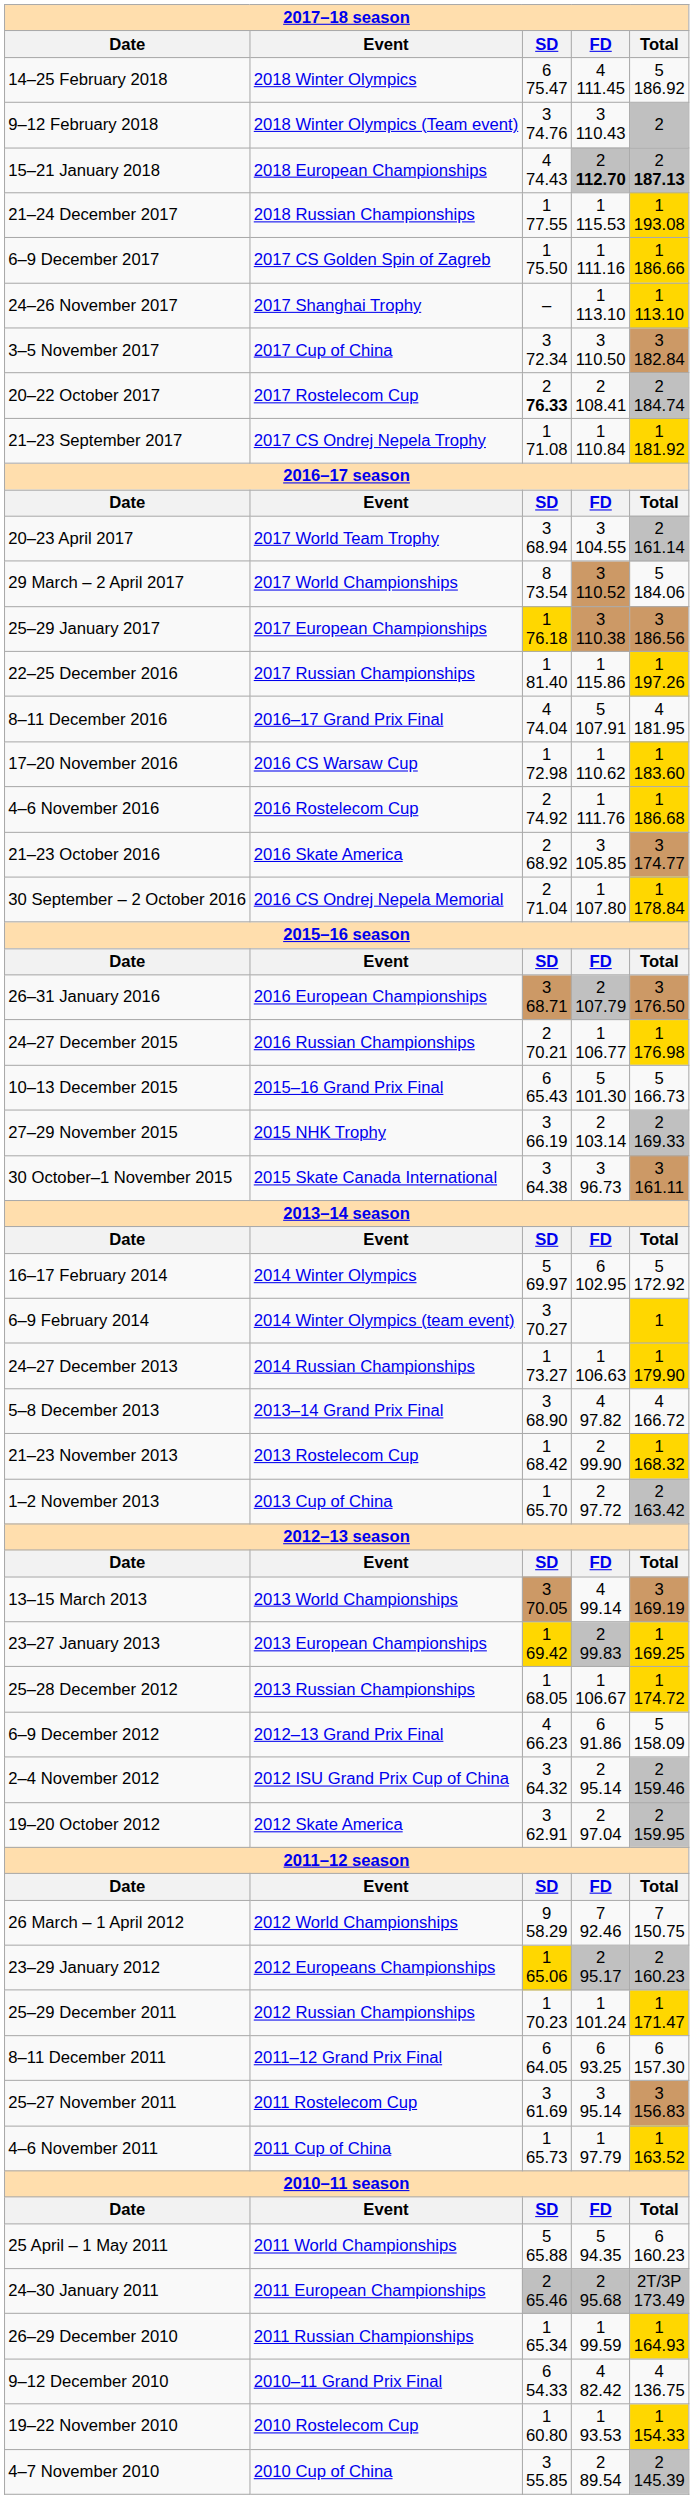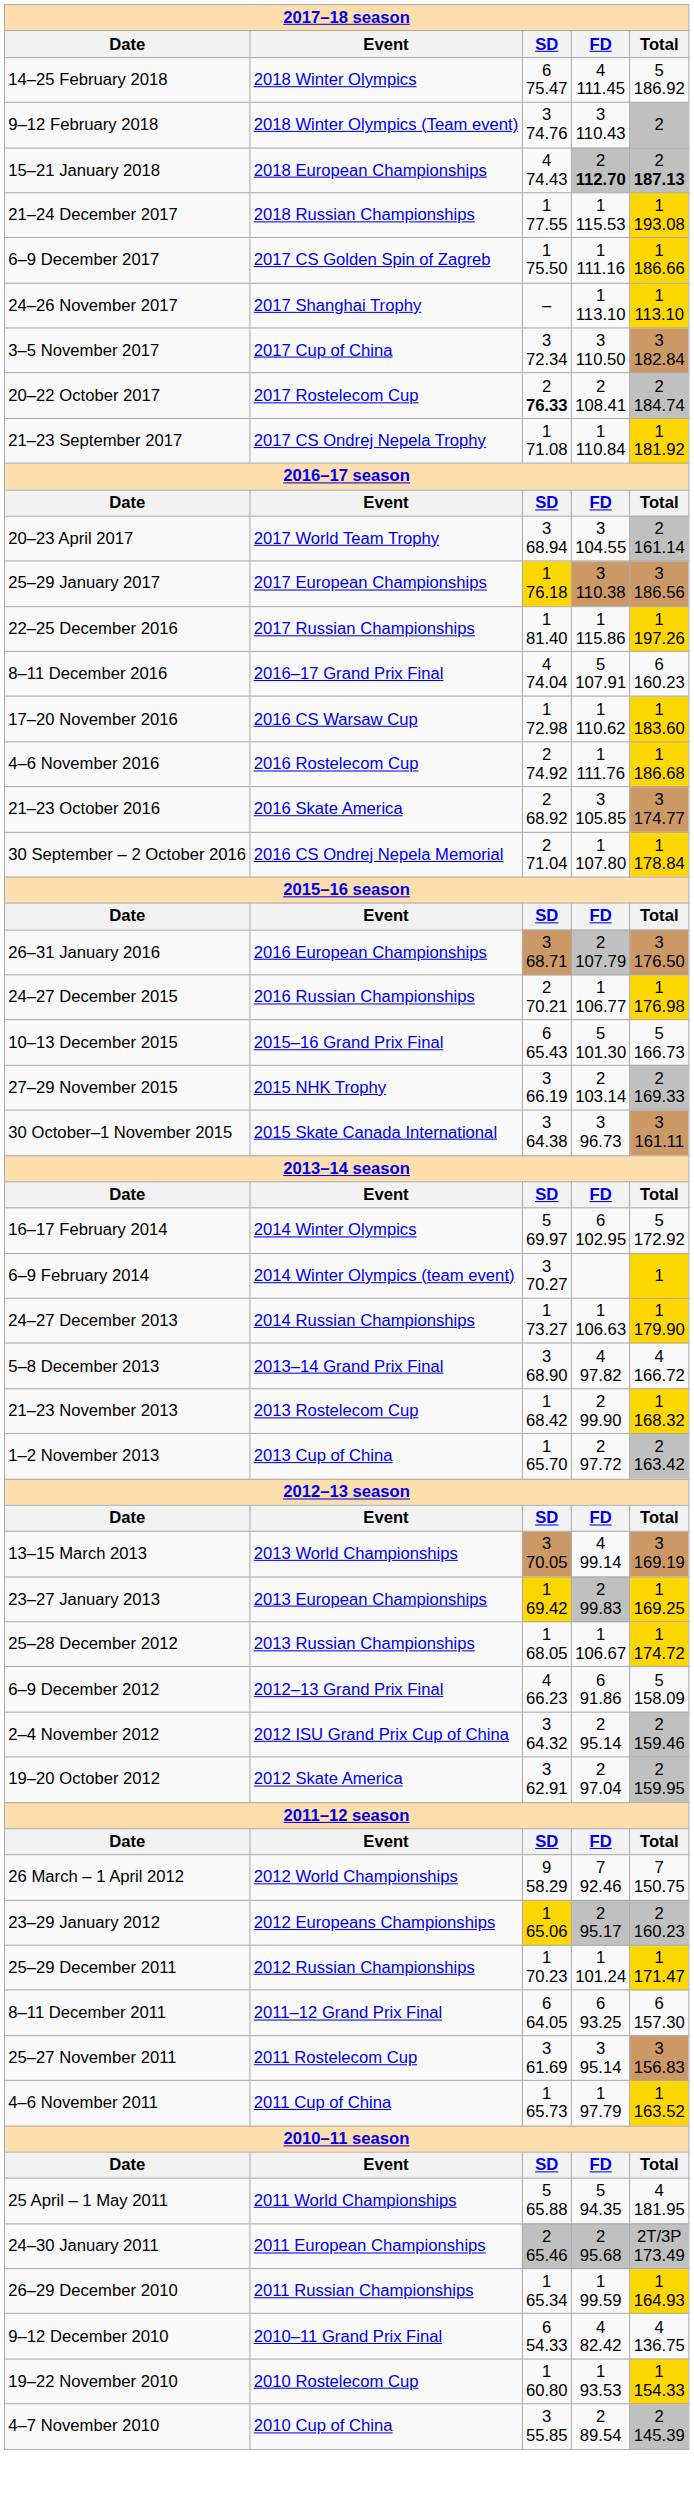- row: 29 March – 2 April 2017 | 2017 World Championships | 8 73.54 | 3 110.52 | 5 184.06
8–11 December 2016 | column 5: 4 181.95 -> 6 160.23
25 April – 1 May 2011 | column 5: 6 160.23 -> 4 181.95
